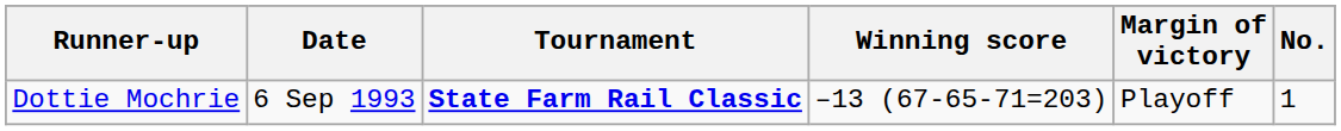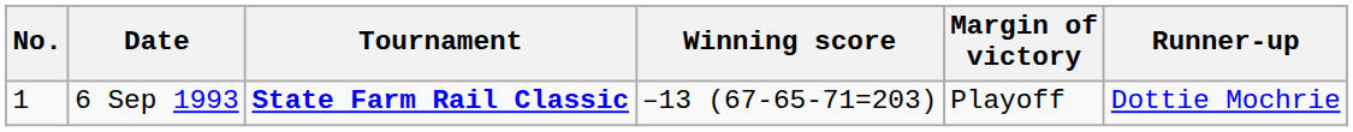columns swapped: No. <-> Runner-up
